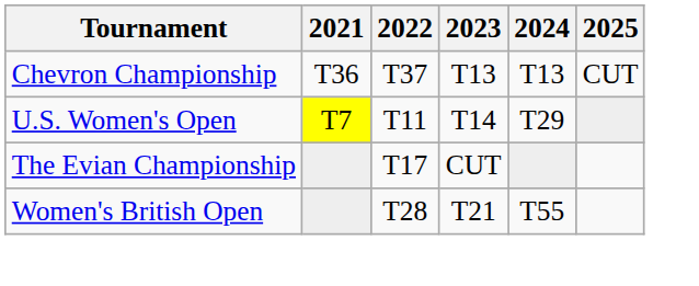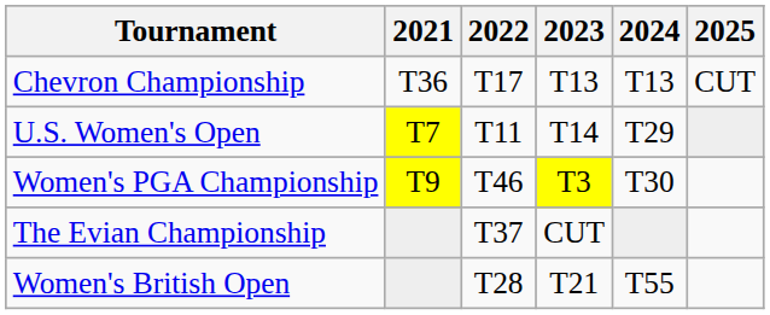Chevron Championship | 2022: T37 -> T17
+ row: Women's PGA Championship | T9 | T46 | T3 | T30
The Evian Championship | 2022: T17 -> T37
